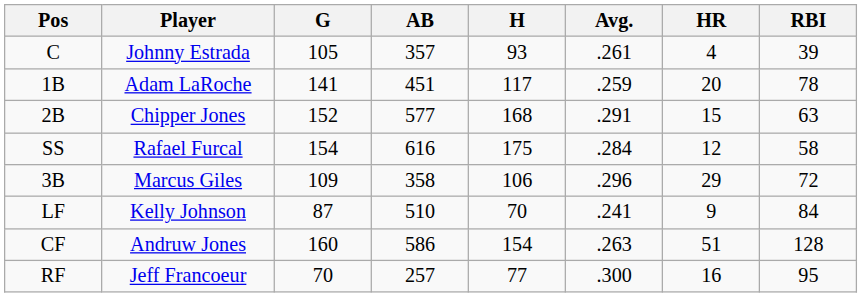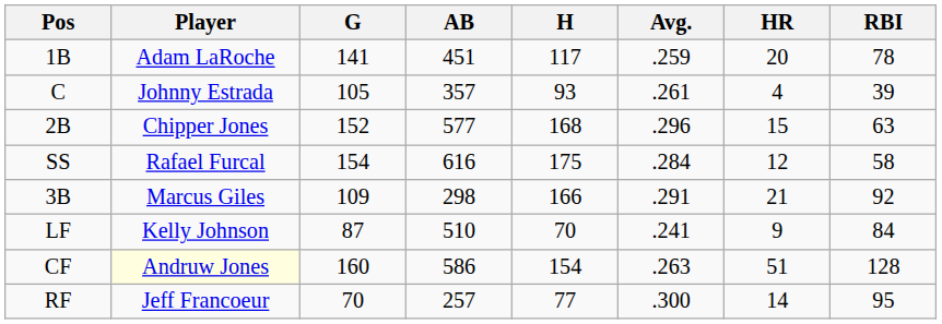rows swapped: C <-> 1B
2B | Avg.: .291 -> .296
3B | AB: 358 -> 298
3B | H: 106 -> 166
3B | Avg.: .296 -> .291
3B | HR: 29 -> 21
3B | RBI: 72 -> 92
CF | Player: no background -> lightyellow background
RF | HR: 16 -> 14
